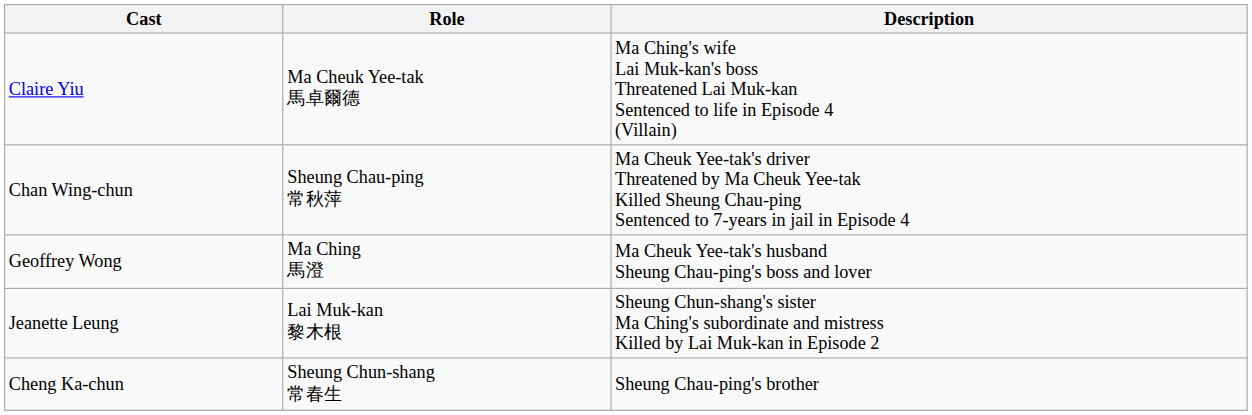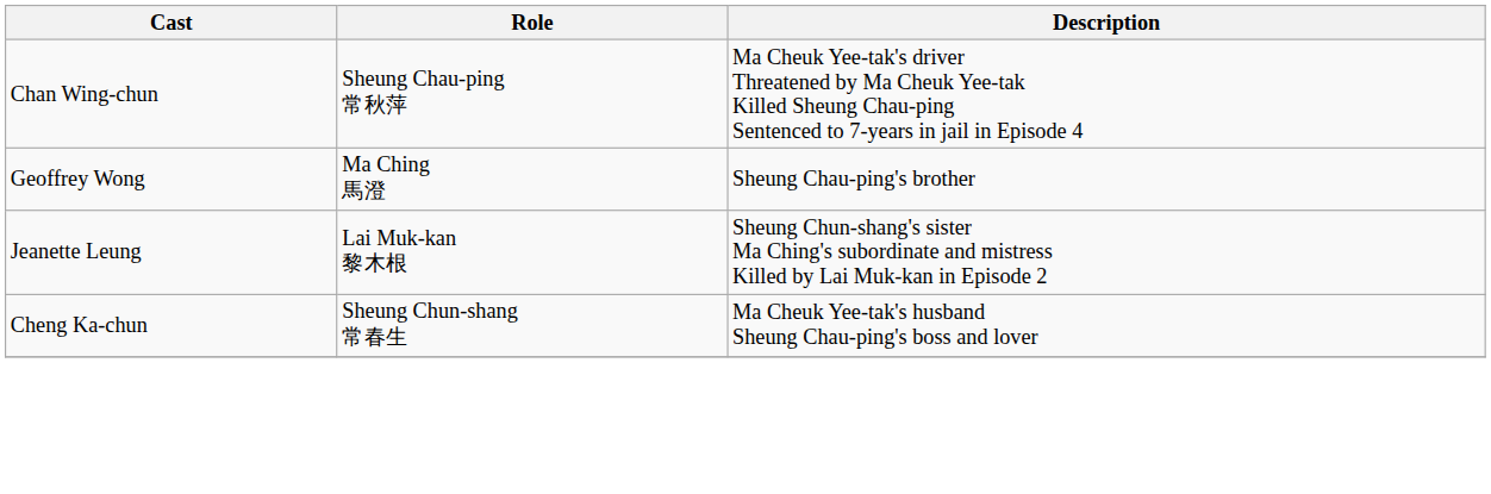- row: Claire Yiu | Ma Cheuk Yee-tak 馬卓爾德 | Ma Ching's wife Lai Muk-kan's boss Threatened Lai Muk-kan Sentenced to life in Episode 4 (Villain)
Geoffrey Wong | Description: Ma Cheuk Yee-tak's husband Sheung Chau-ping's boss and lover -> Sheung Chau-ping's brother
Cheng Ka-chun | Description: Sheung Chau-ping's brother -> Ma Cheuk Yee-tak's husband Sheung Chau-ping's boss and lover
